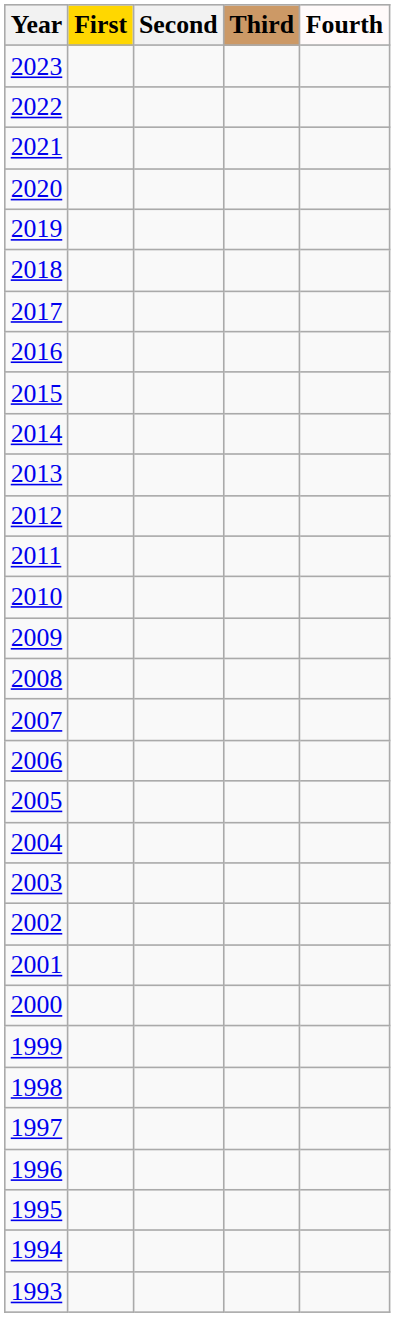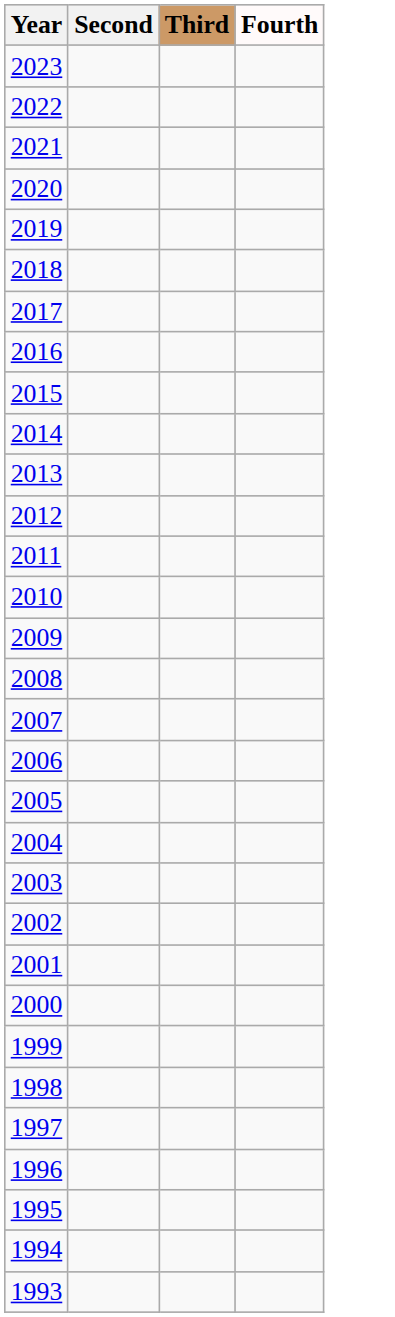- column: First
